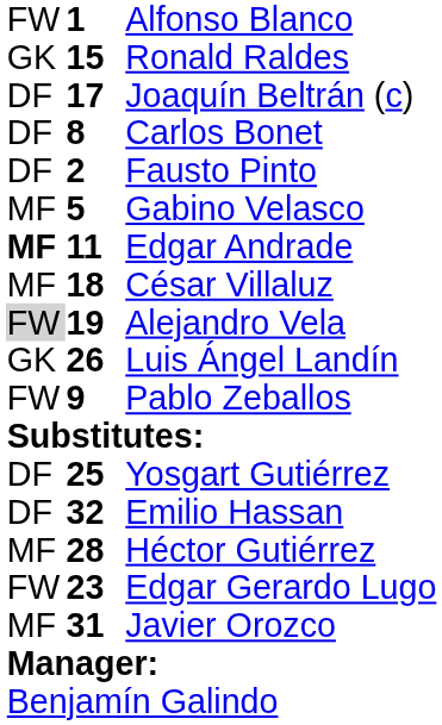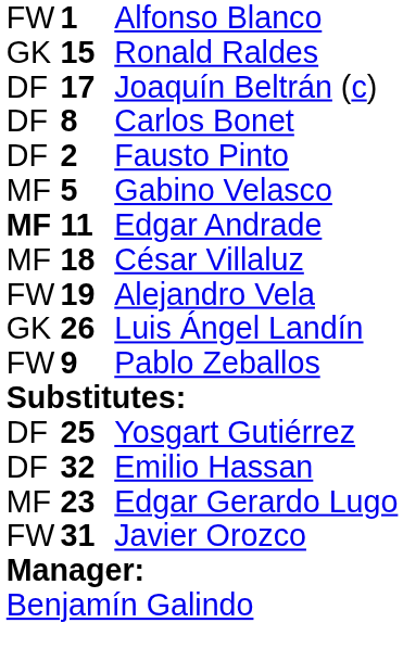Alejandro Vela | column 1: lightgrey background -> no background
- row: MF | 28 | Héctor Gutiérrez
Edgar Gerardo Lugo | column 1: FW -> MF
Javier Orozco | column 1: MF -> FW
